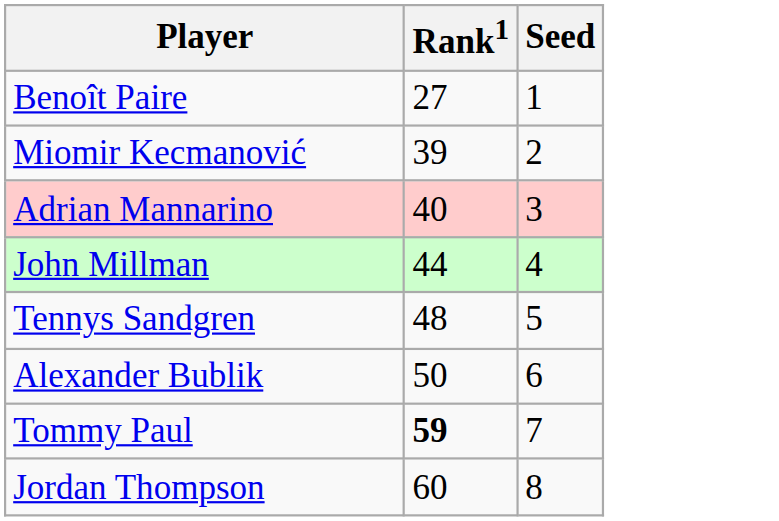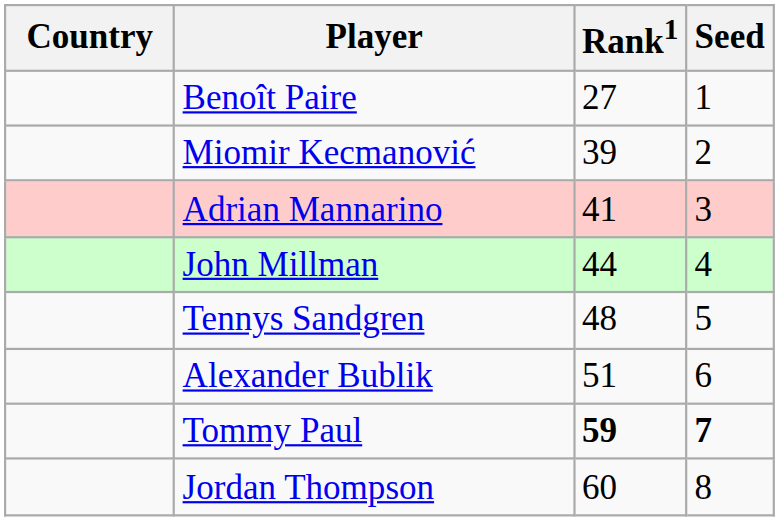+ column: Country
Adrian Mannarino | Rank1: 40 -> 41
Alexander Bublik | Rank1: 50 -> 51
Tommy Paul | Seed: normal -> bold
